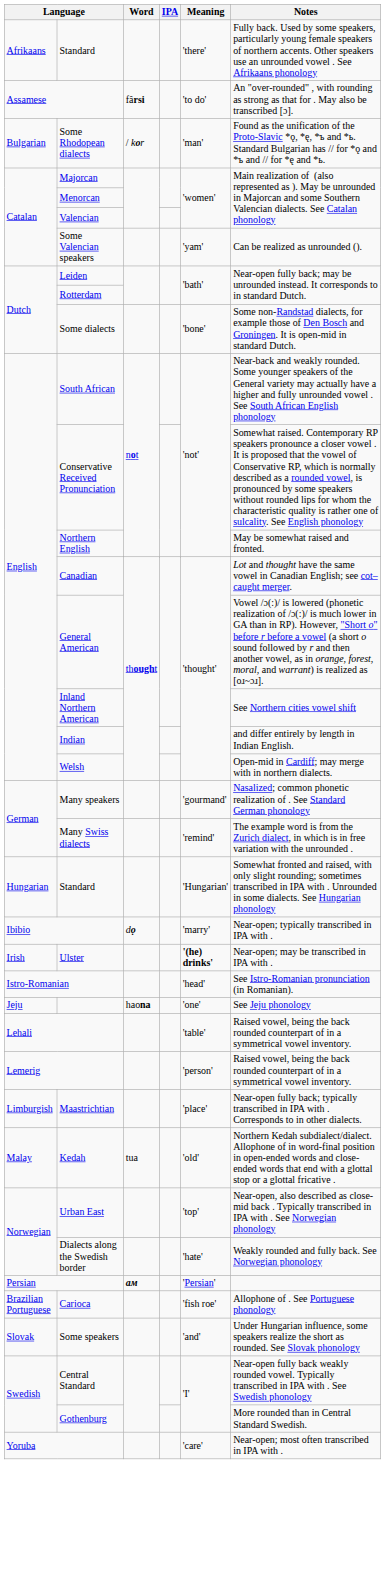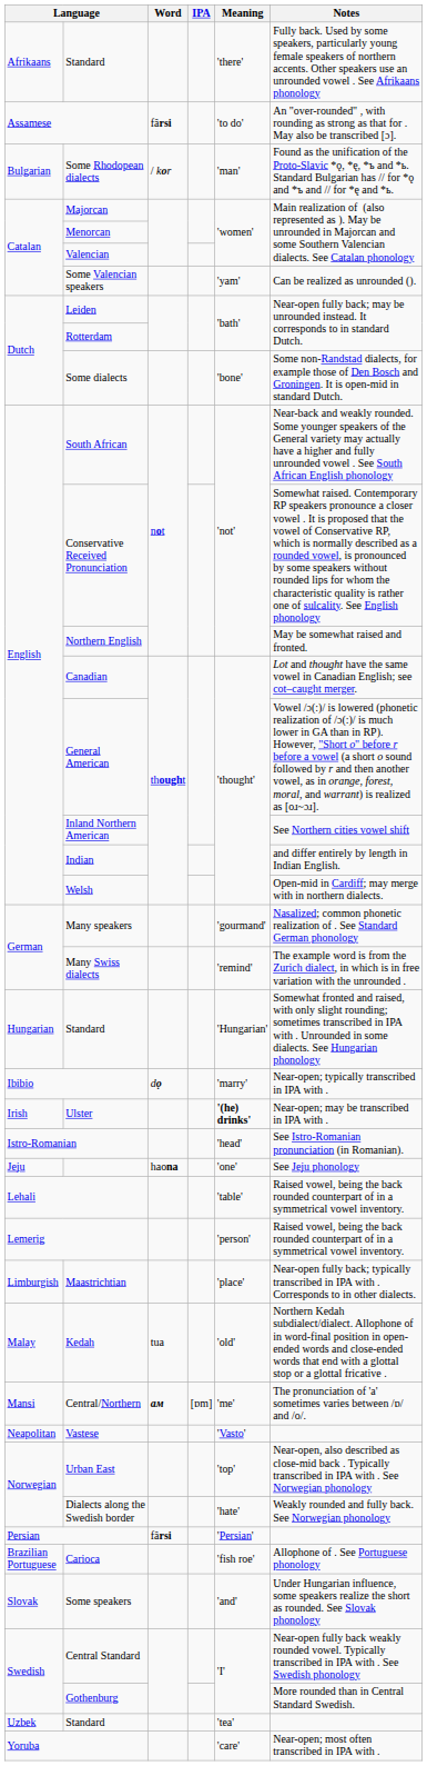+ row: Mansi | Central/Northern | ам | [ɒm] | 'me' | The pronunciation of 'a' sometimes varies between /ɒ/ and /o/.
+ row: Neapolitan | Vastese | 'Vasto'
Persian | Word: ам -> fârsi
+ row: Uzbek | Standard | 'tea'
